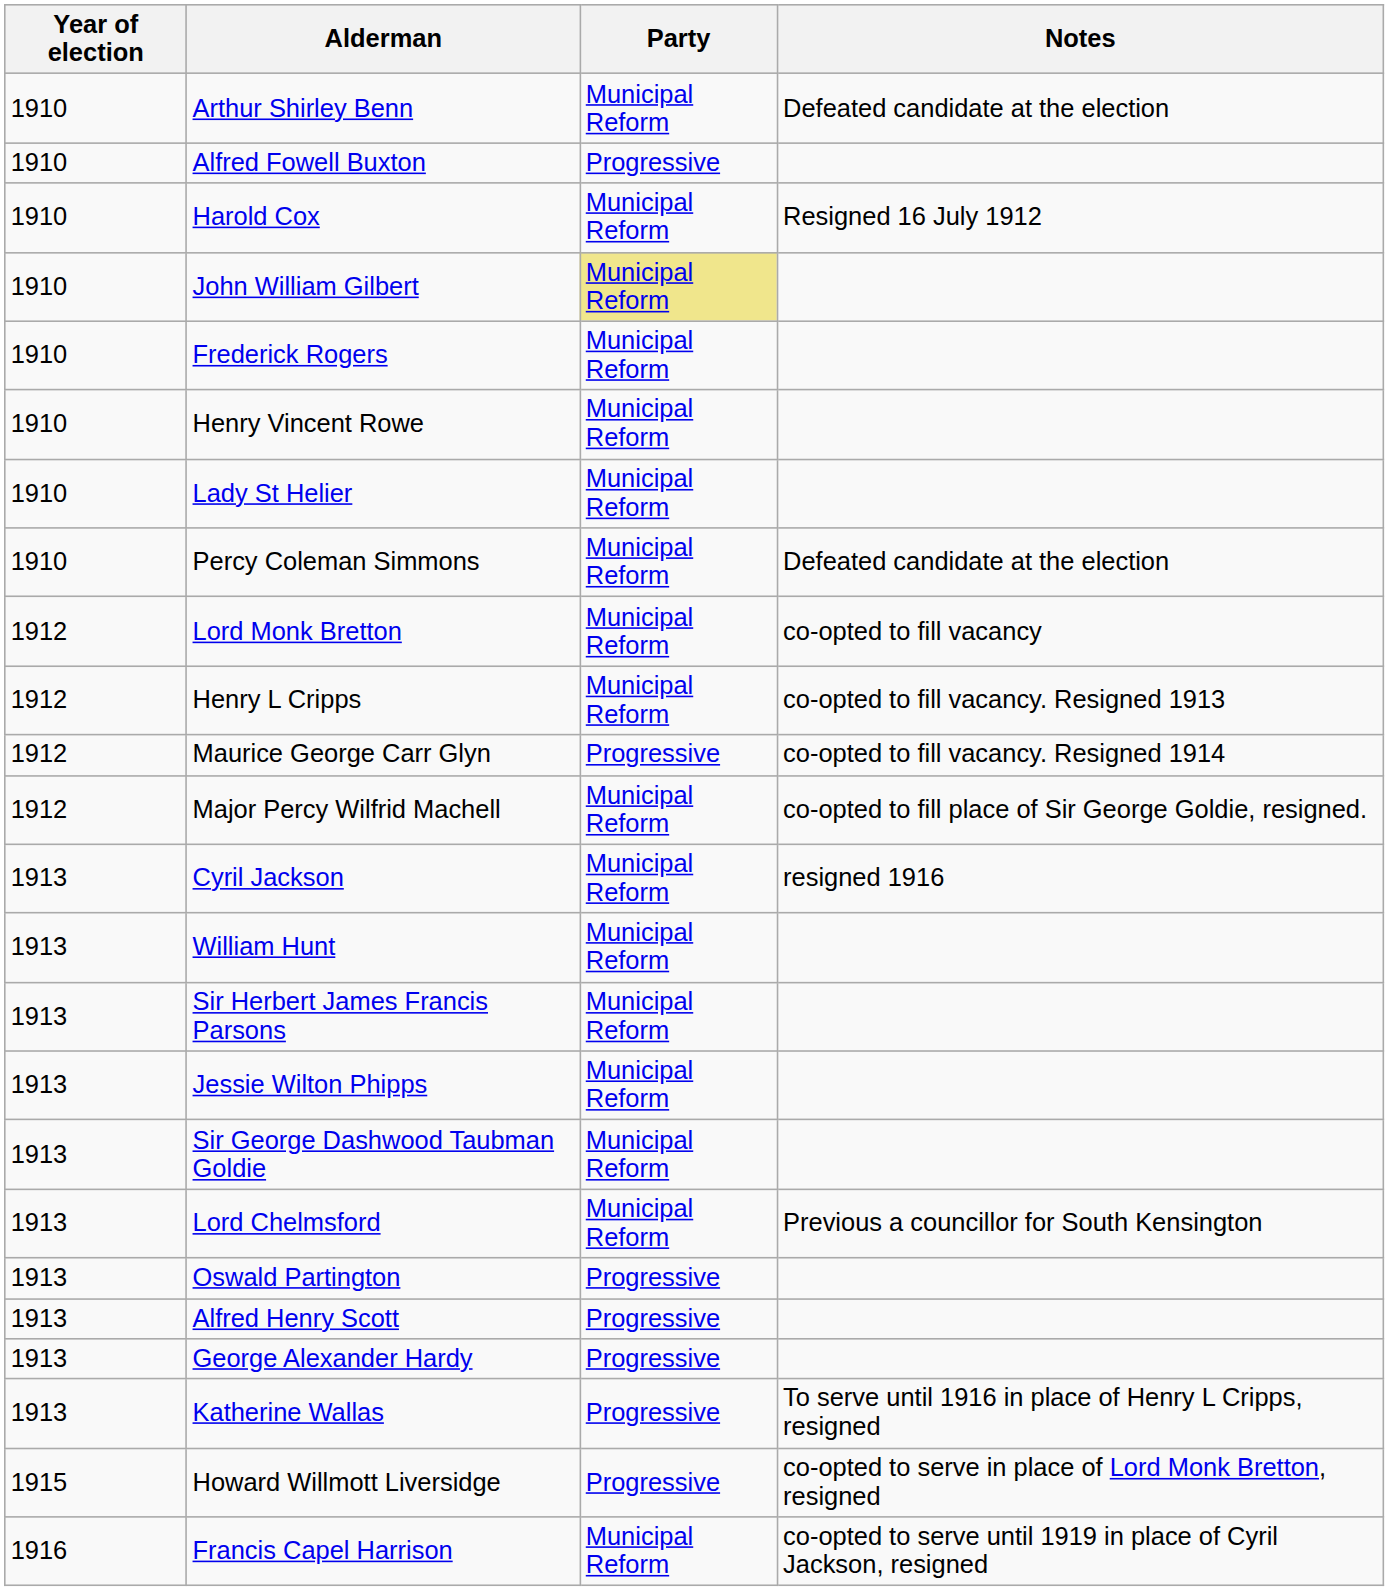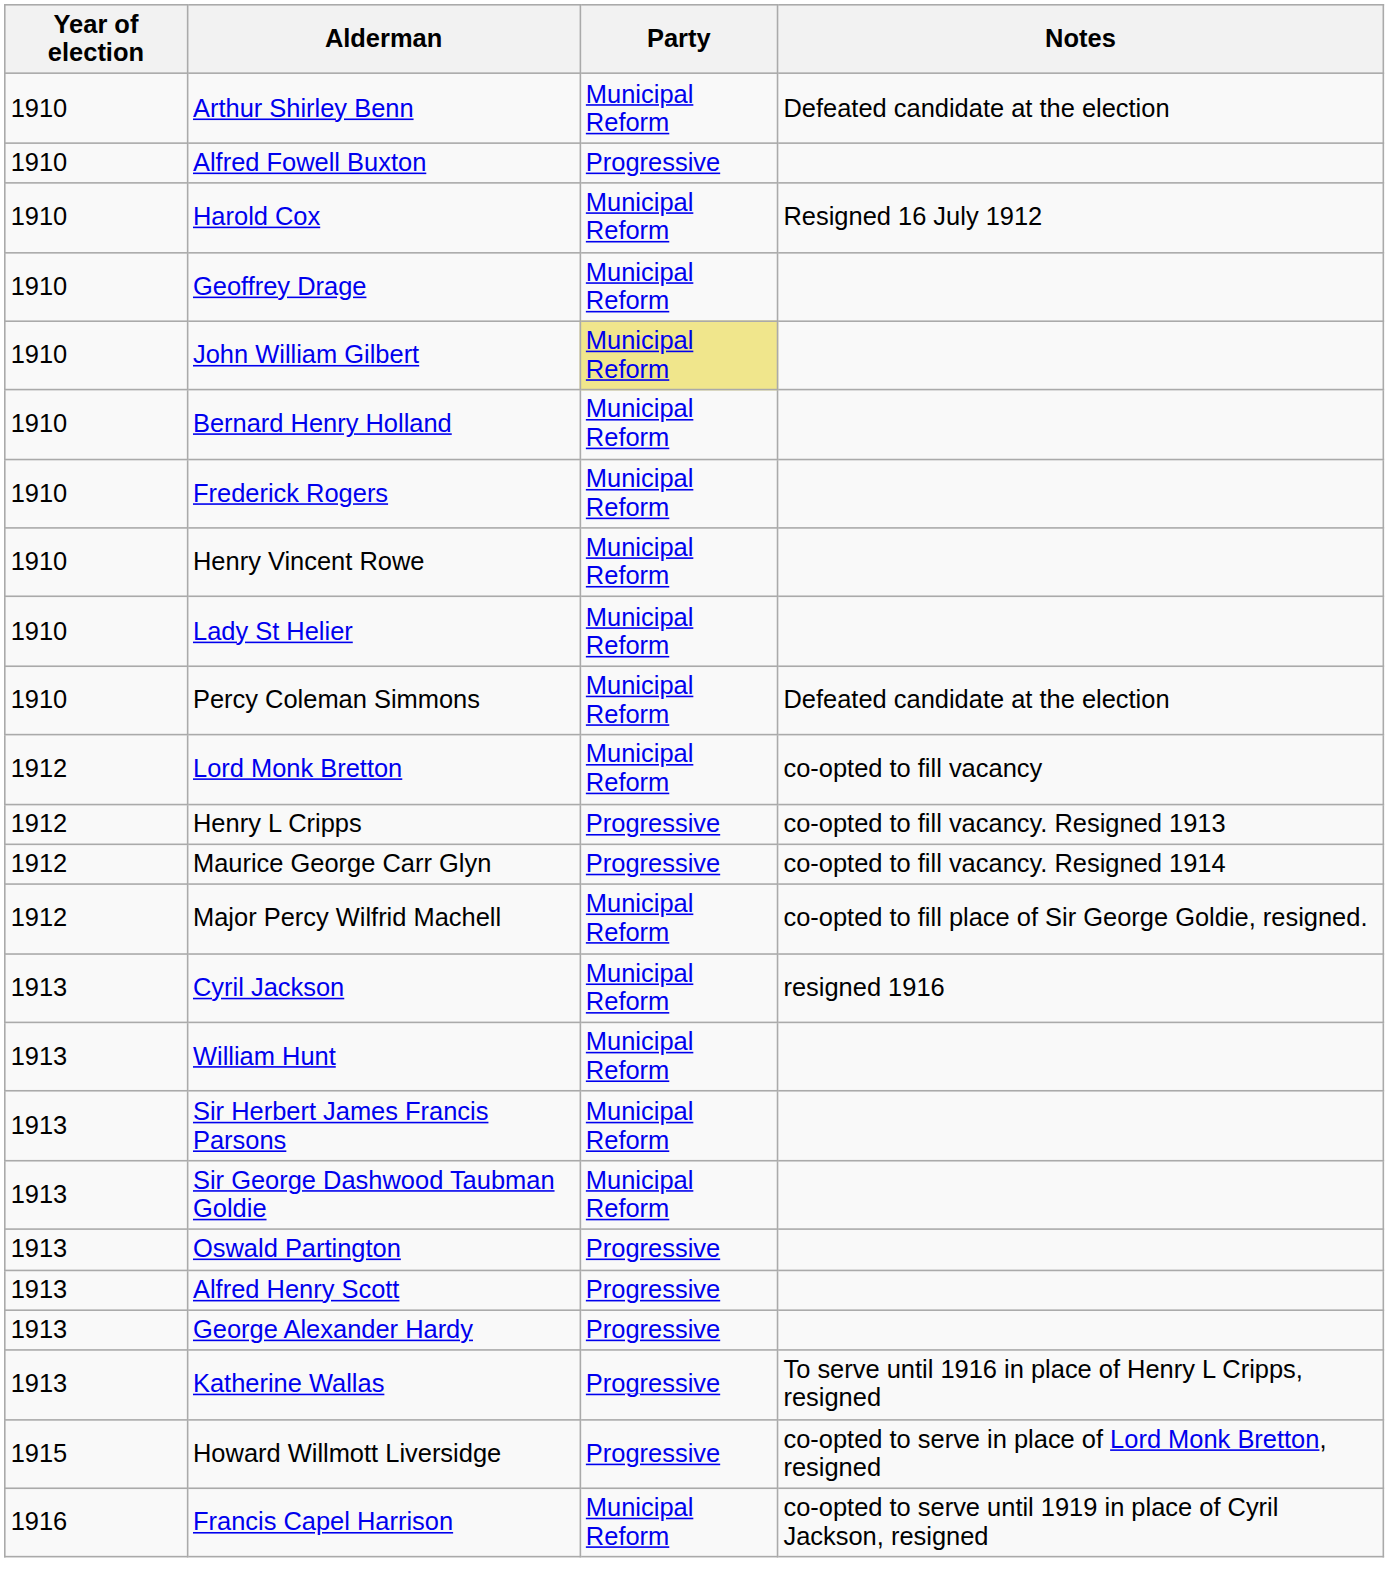+ row: 1910 | Geoffrey Drage | Municipal Reform
+ row: 1910 | Bernard Henry Holland | Municipal Reform
Henry L Cripps | Party: Municipal Reform -> Progressive
- row: 1913 | Jessie Wilton Phipps | Municipal Reform
- row: 1913 | Lord Chelmsford | Municipal Reform | Previous a councillor for South Kensington
